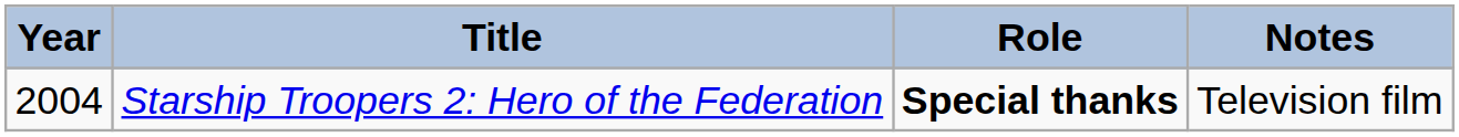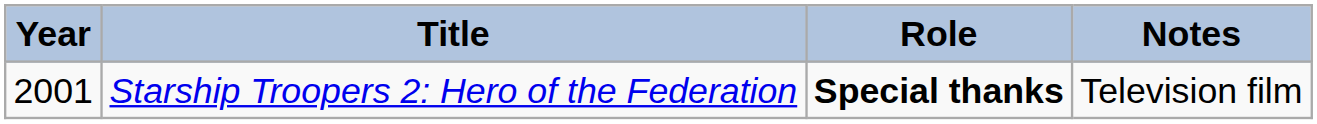Starship Troopers 2: Hero of the Federation | Year: 2004 -> 2001
